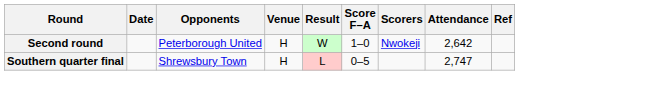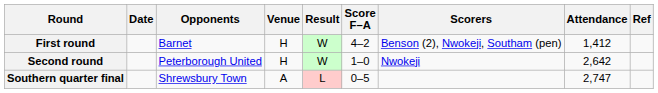+ row: First round | Barnet | H | W | 4–2 | Benson (2), Nwokeji, Southam (pen) | 1,412
Southern quarter final | Venue: H -> A
